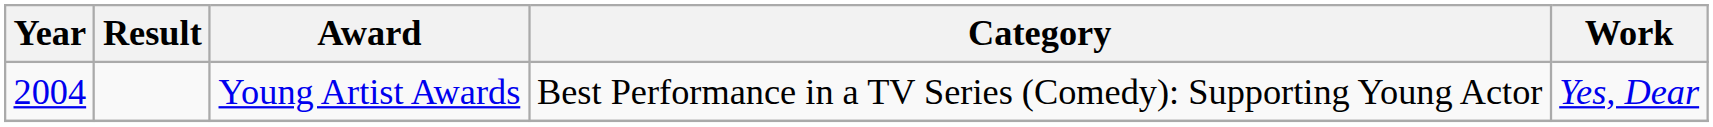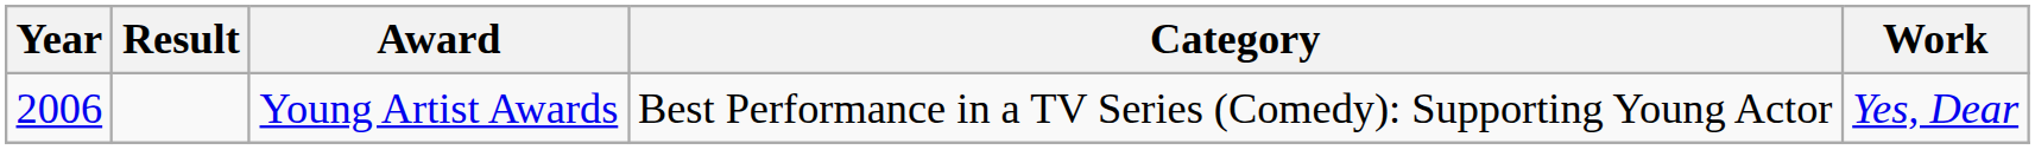Young Artist Awards | Year: 2004 -> 2006
